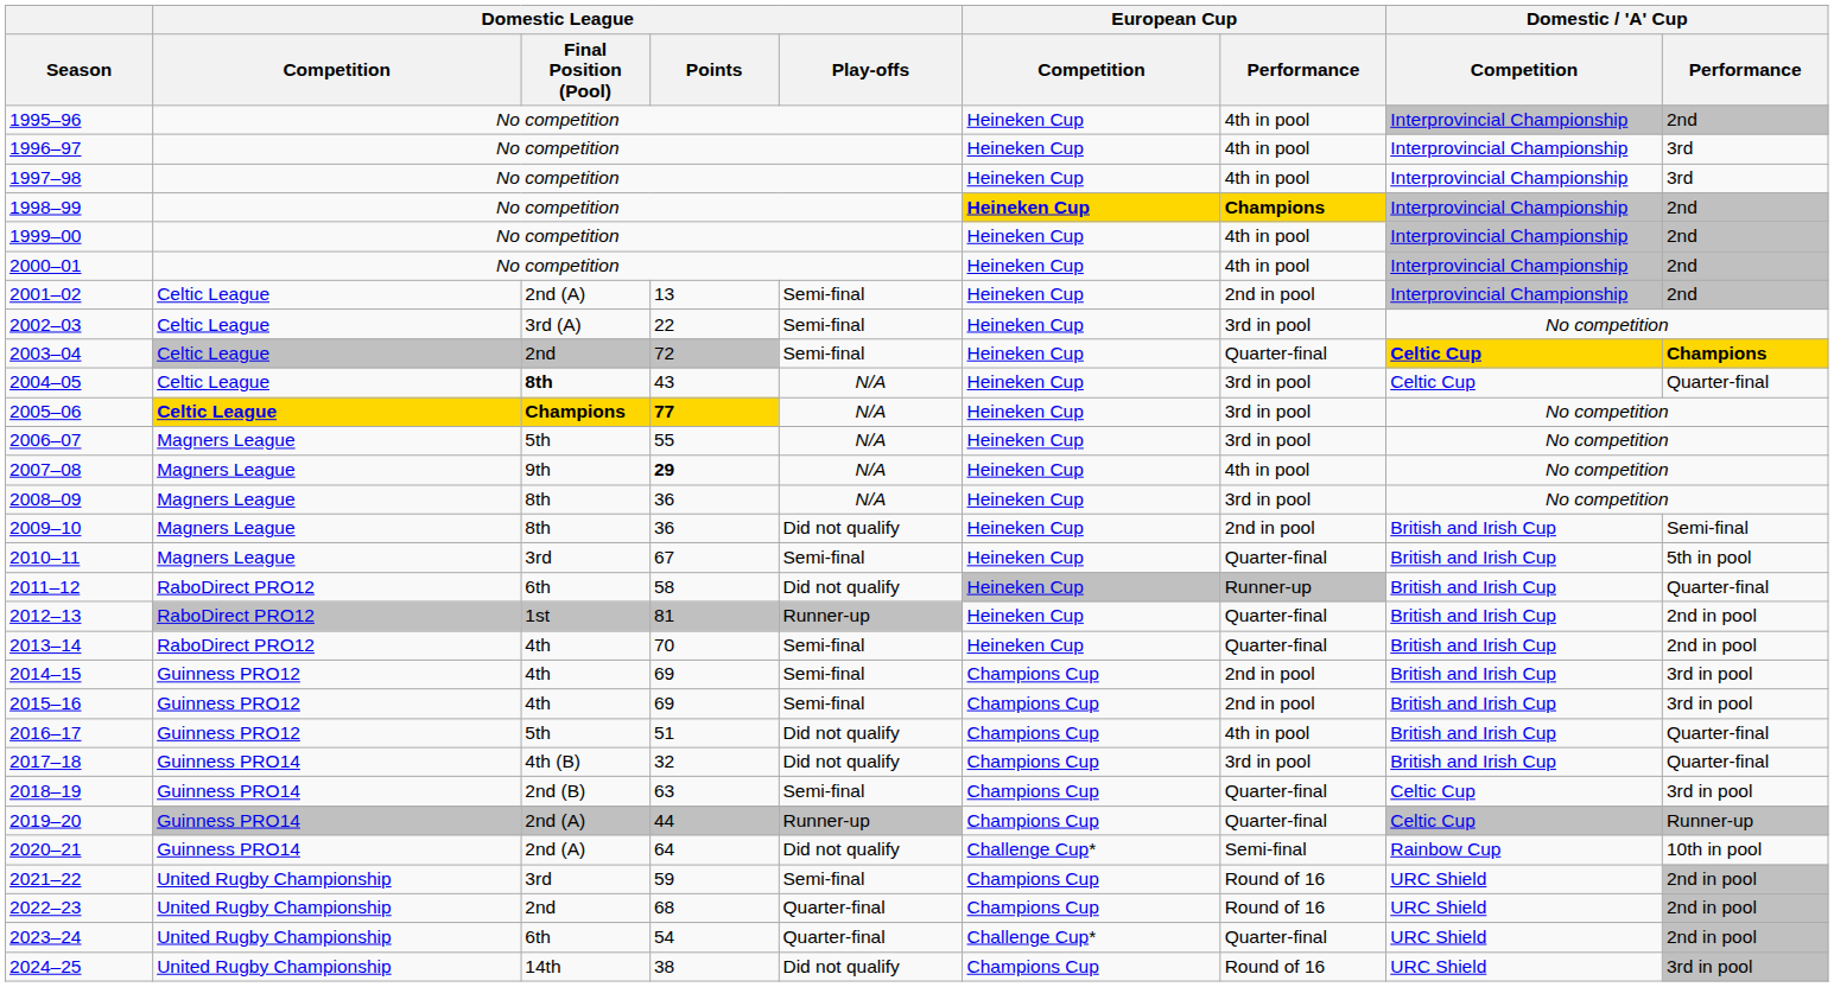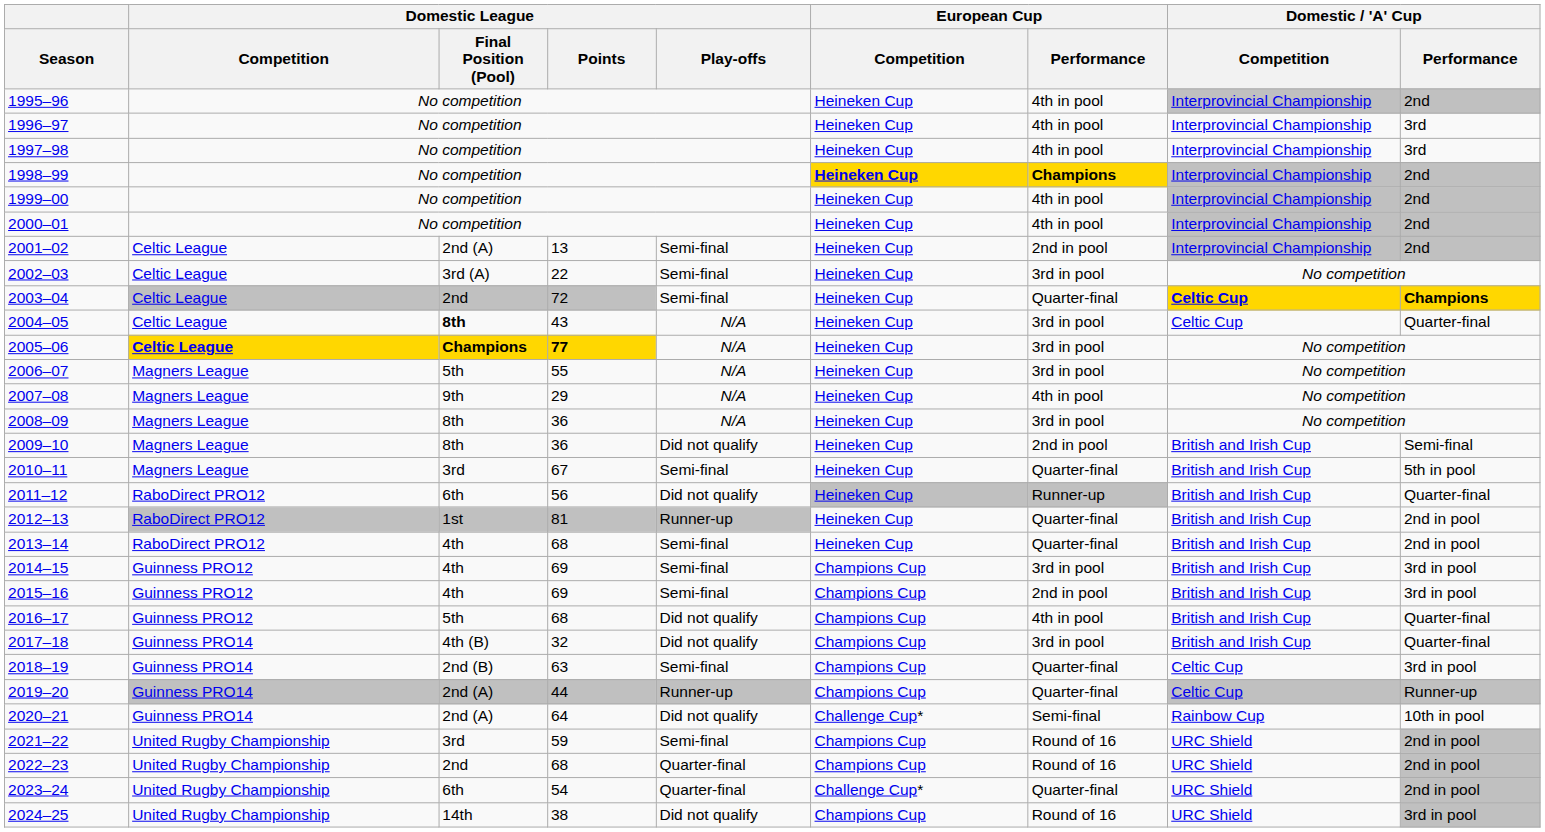2007–08 | Domestic League / Points: bold -> normal
2011–12 | Domestic League / Points: 58 -> 56
2013–14 | Domestic League / Points: 70 -> 68
2014–15 | European Cup / Performance: 2nd in pool -> 3rd in pool
2016–17 | Domestic League / Points: 51 -> 68
